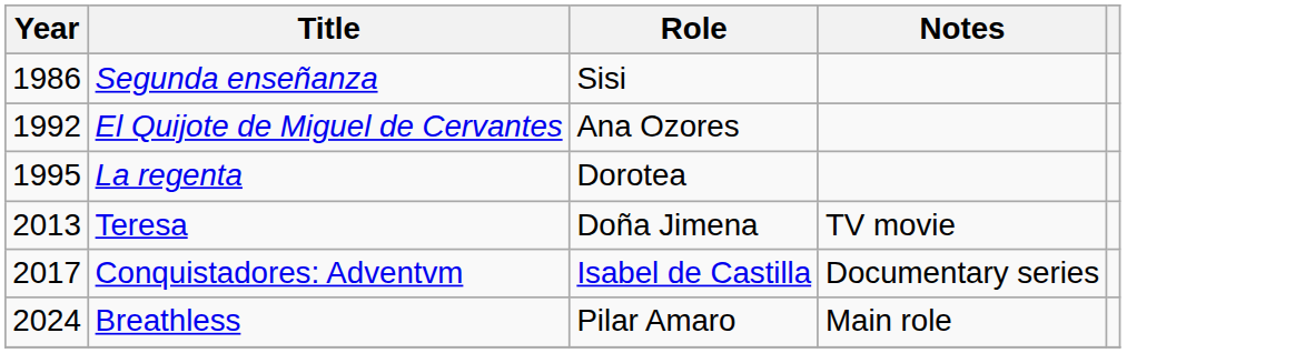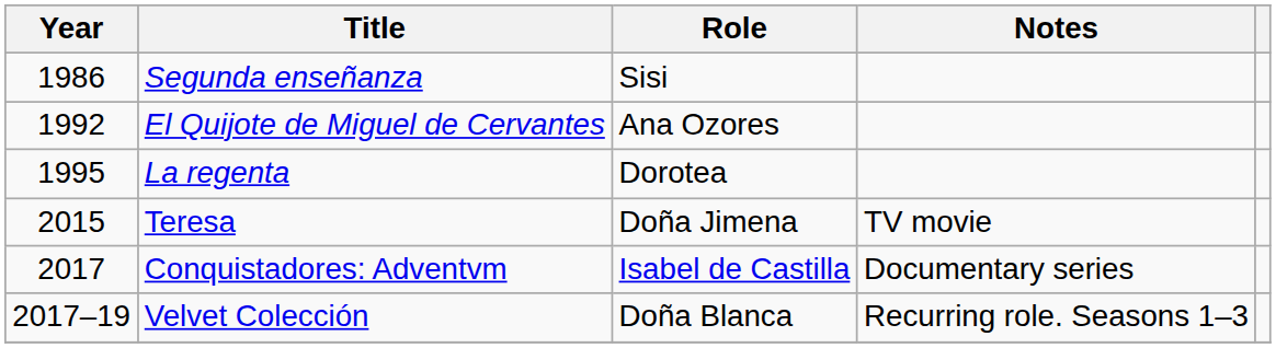Teresa | Year: 2013 -> 2015
+ row: 2017–19 | Velvet Colección | Doña Blanca | Recurring role. Seasons 1–3
- row: 2024 | Breathless | Pilar Amaro | Main role
